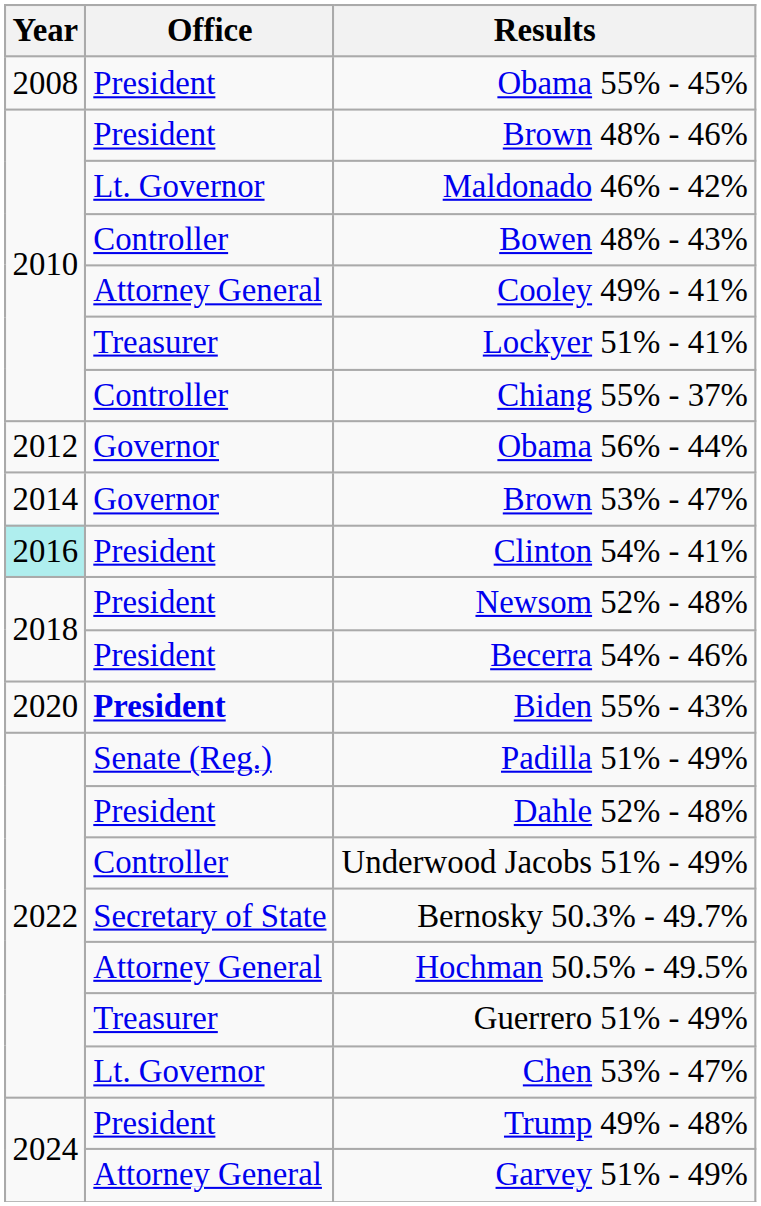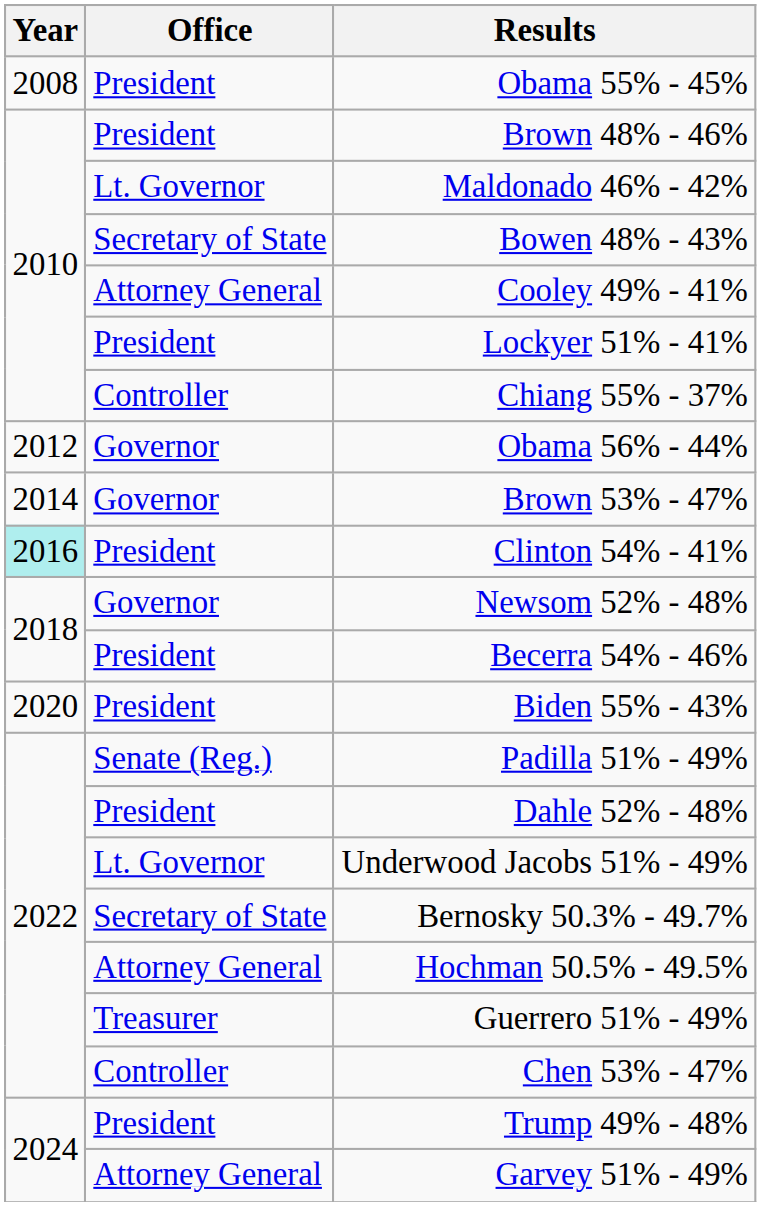Bowen 48% - 43% | Office: Controller -> Secretary of State
Lockyer 51% - 41% | Office: Treasurer -> President
Newsom 52% - 48% | Office: President -> Governor
Biden 55% - 43% | Office: bold -> normal
Underwood Jacobs 51% - 49% | Office: Controller -> Lt. Governor
Chen 53% - 47% | Office: Lt. Governor -> Controller
